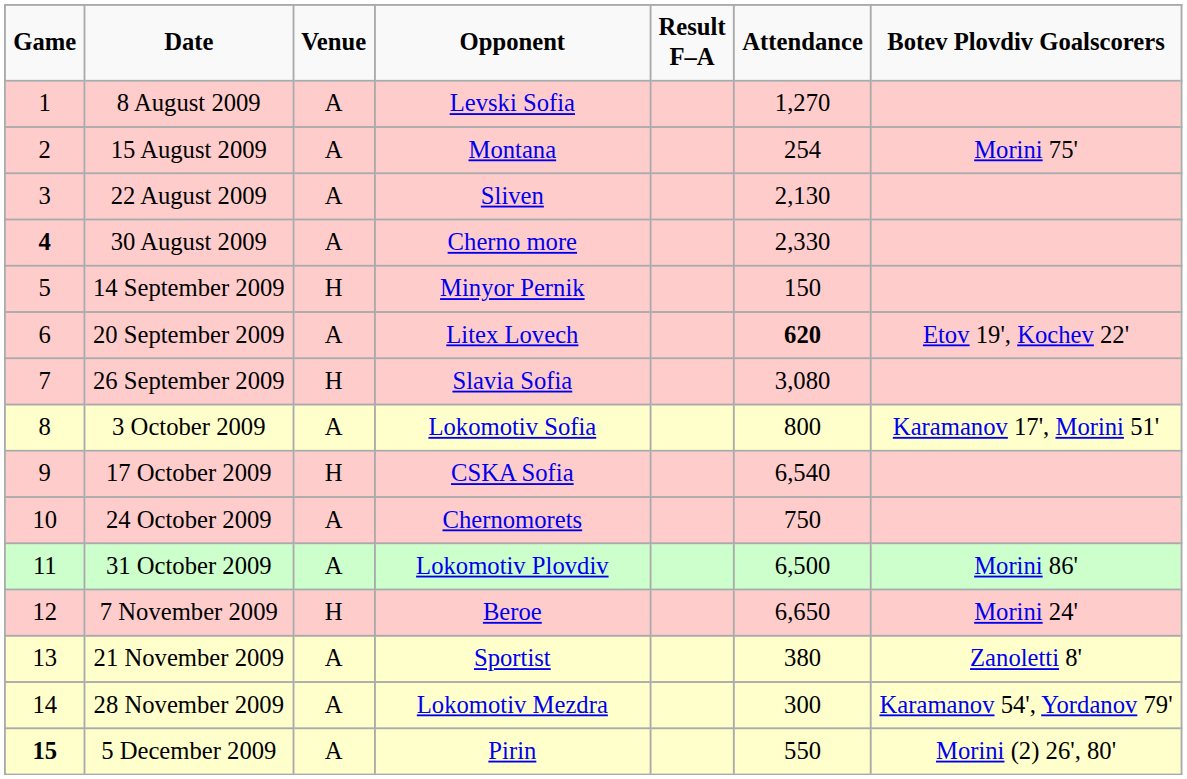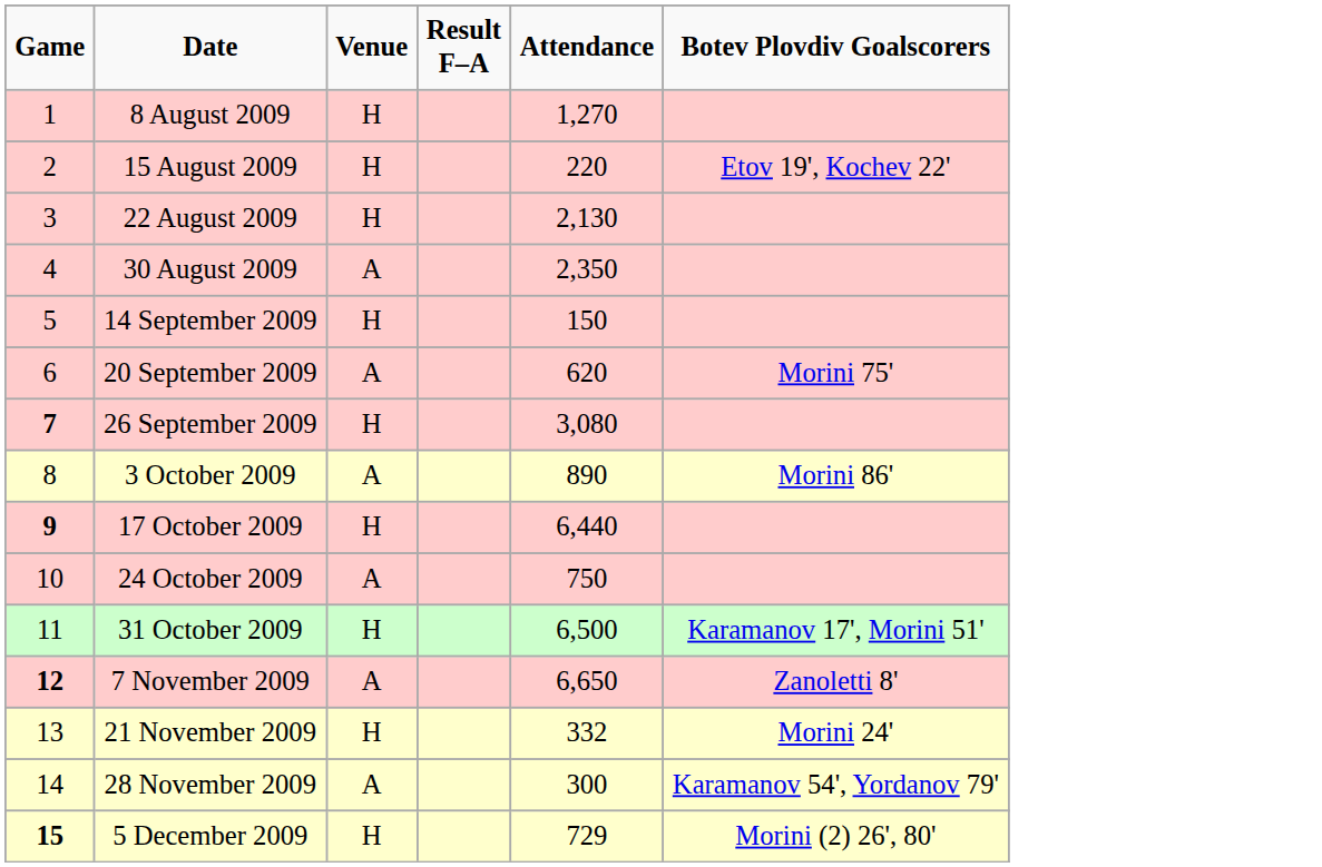- column: Opponent | Levski Sofia | Montana | Sliven | Cherno more | Minyor Pernik | Litex Lovech | Slavia Sofia | Lokomotiv Sofia | CSKA Sofia | Chernomorets | Lokomotiv Plovdiv | Beroe | Sportist | Lokomotiv Mezdra | Pirin
8 August 2009 | Venue: A -> H
15 August 2009 | Venue: A -> H
15 August 2009 | Attendance: 254 -> 220
15 August 2009 | Botev Plovdiv Goalscorers: Morini 75' -> Etov 19', Kochev 22'
22 August 2009 | Venue: A -> H
30 August 2009 | Game: bold -> normal
30 August 2009 | Attendance: 2,330 -> 2,350
20 September 2009 | Attendance: bold -> normal
20 September 2009 | Botev Plovdiv Goalscorers: Etov 19', Kochev 22' -> Morini 75'
26 September 2009 | Game: normal -> bold
3 October 2009 | Attendance: 800 -> 890
3 October 2009 | Botev Plovdiv Goalscorers: Karamanov 17', Morini 51' -> Morini 86'
17 October 2009 | Game: normal -> bold
17 October 2009 | Attendance: 6,540 -> 6,440
31 October 2009 | Venue: A -> H
31 October 2009 | Botev Plovdiv Goalscorers: Morini 86' -> Karamanov 17', Morini 51'
7 November 2009 | Game: normal -> bold
7 November 2009 | Venue: H -> A
7 November 2009 | Botev Plovdiv Goalscorers: Morini 24' -> Zanoletti 8'
21 November 2009 | Venue: A -> H
21 November 2009 | Attendance: 380 -> 332
21 November 2009 | Botev Plovdiv Goalscorers: Zanoletti 8' -> Morini 24'
5 December 2009 | Venue: A -> H
5 December 2009 | Attendance: 550 -> 729
